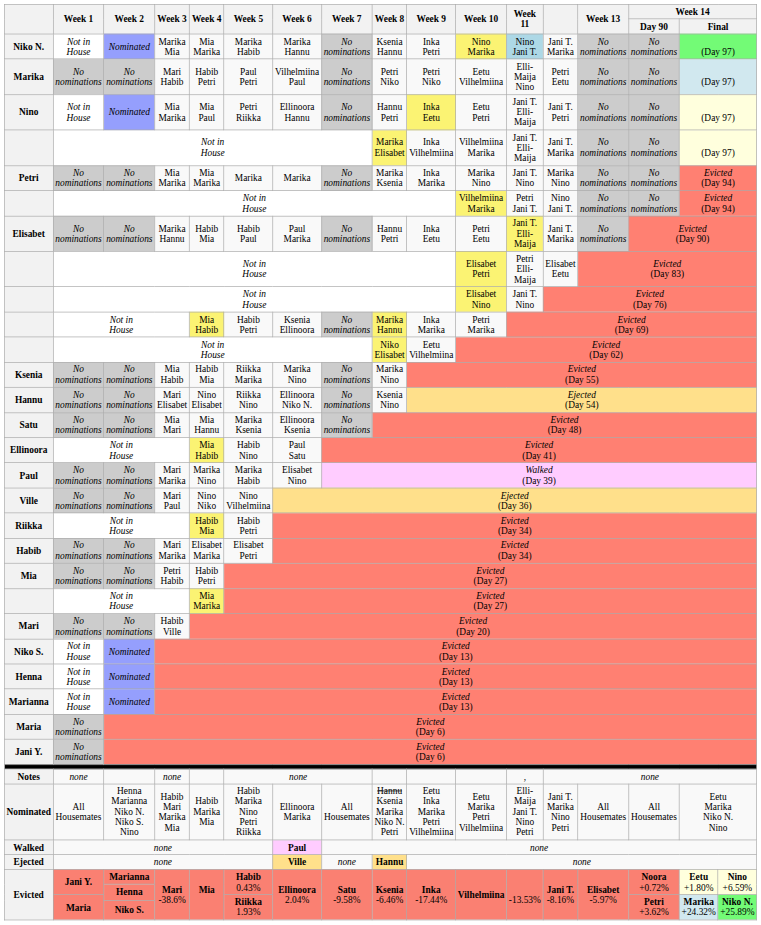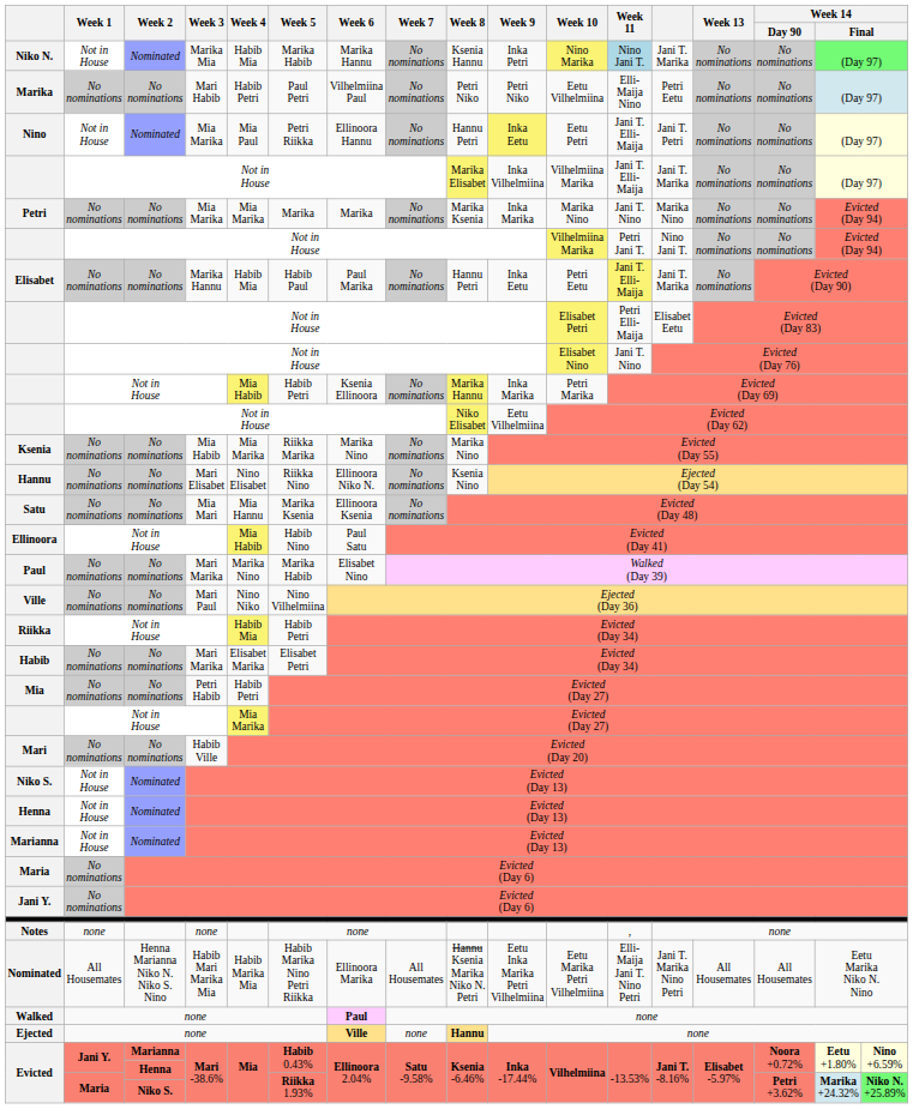Niko N. | Week 4: Mia Marika -> Habib Mia
Ksenia | Week 4: Habib Mia -> Mia Marika
